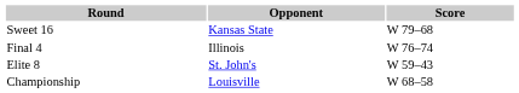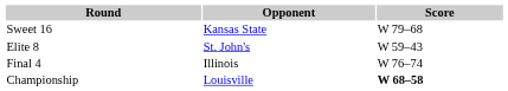rows swapped: Elite 8 <-> Final 4
Championship | Score: normal -> bold
